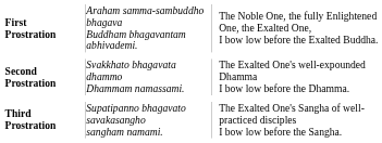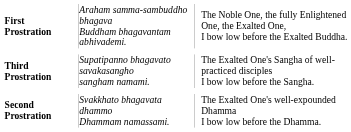rows swapped: Second Prostration <-> Third Prostration
